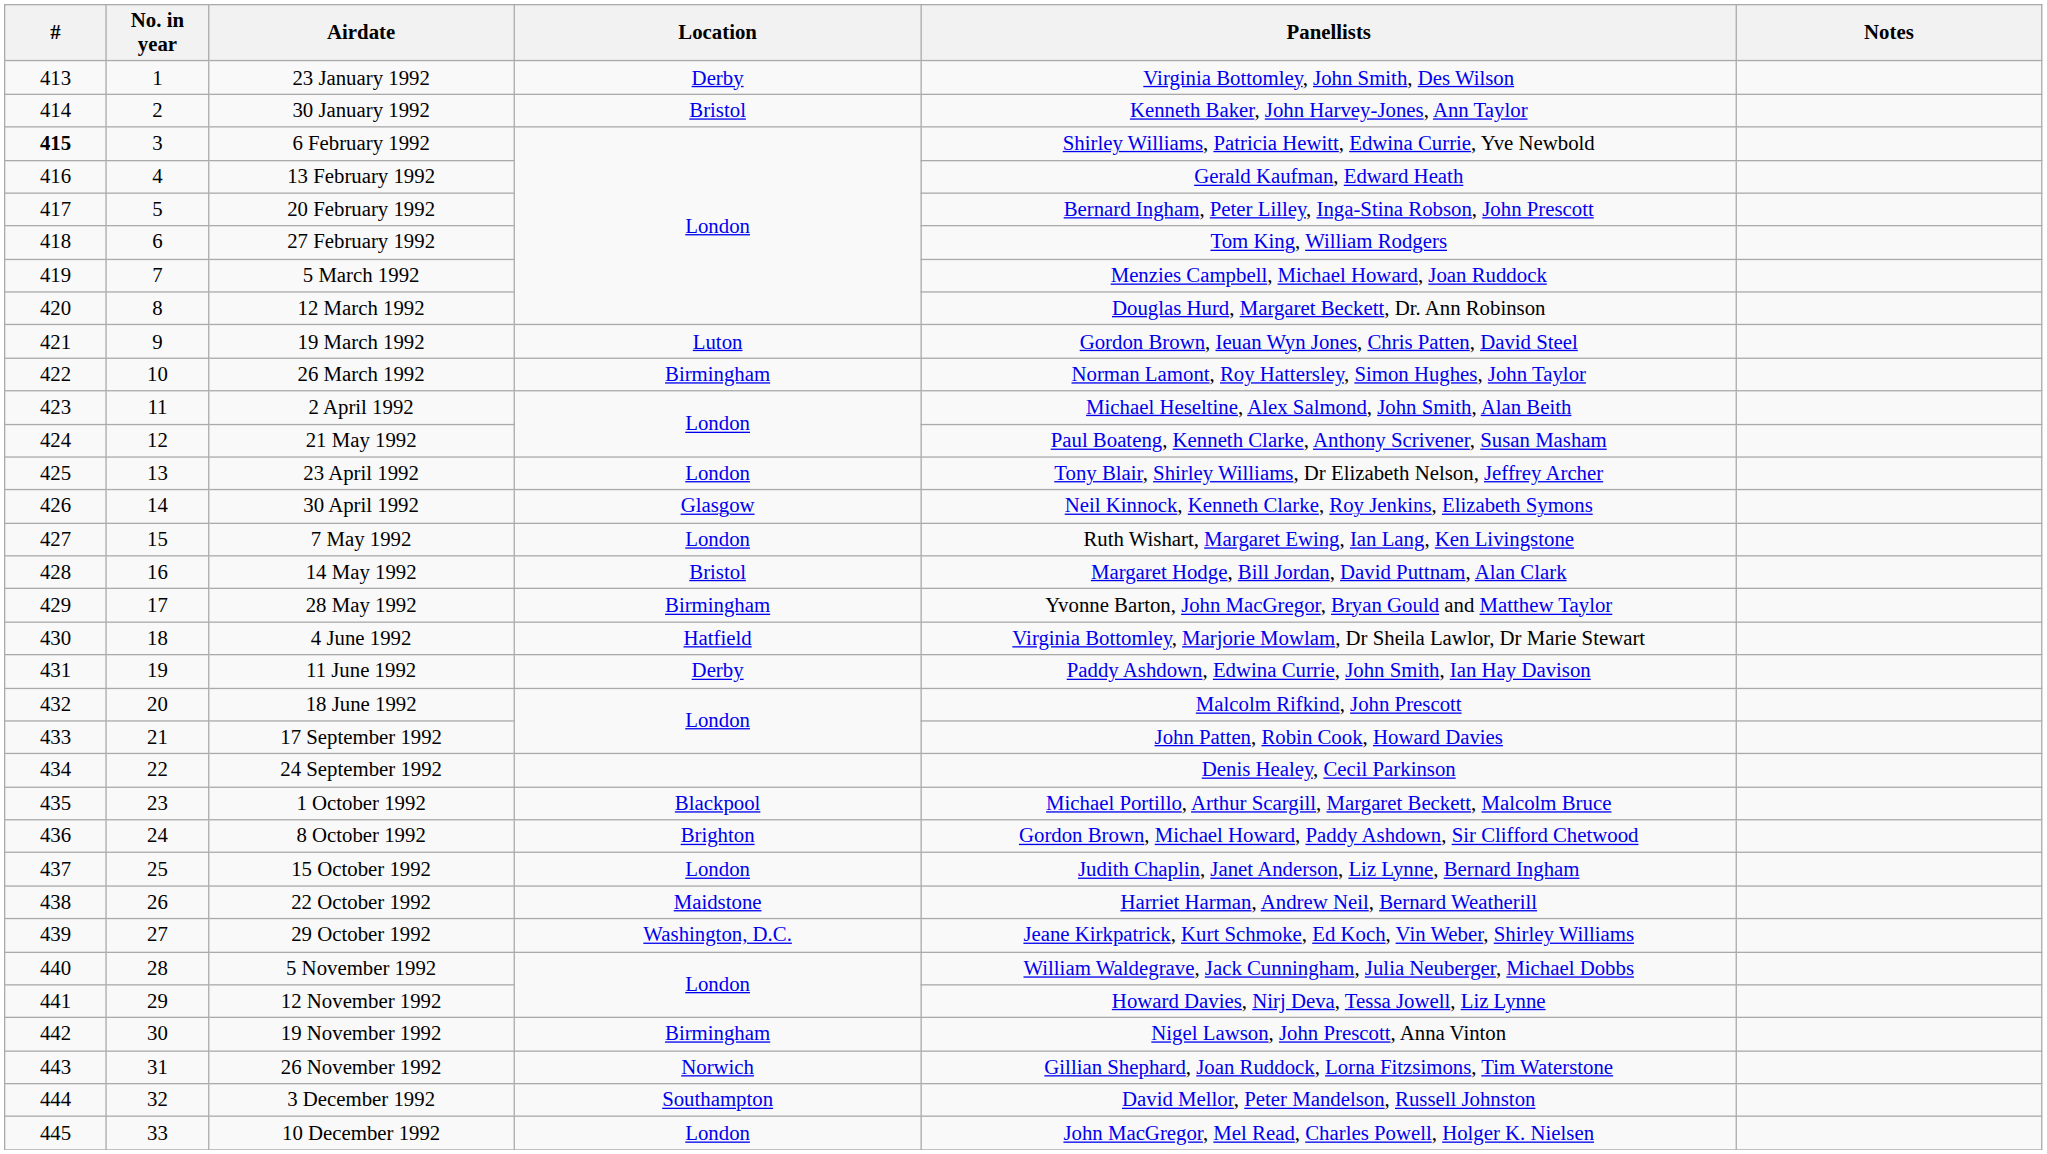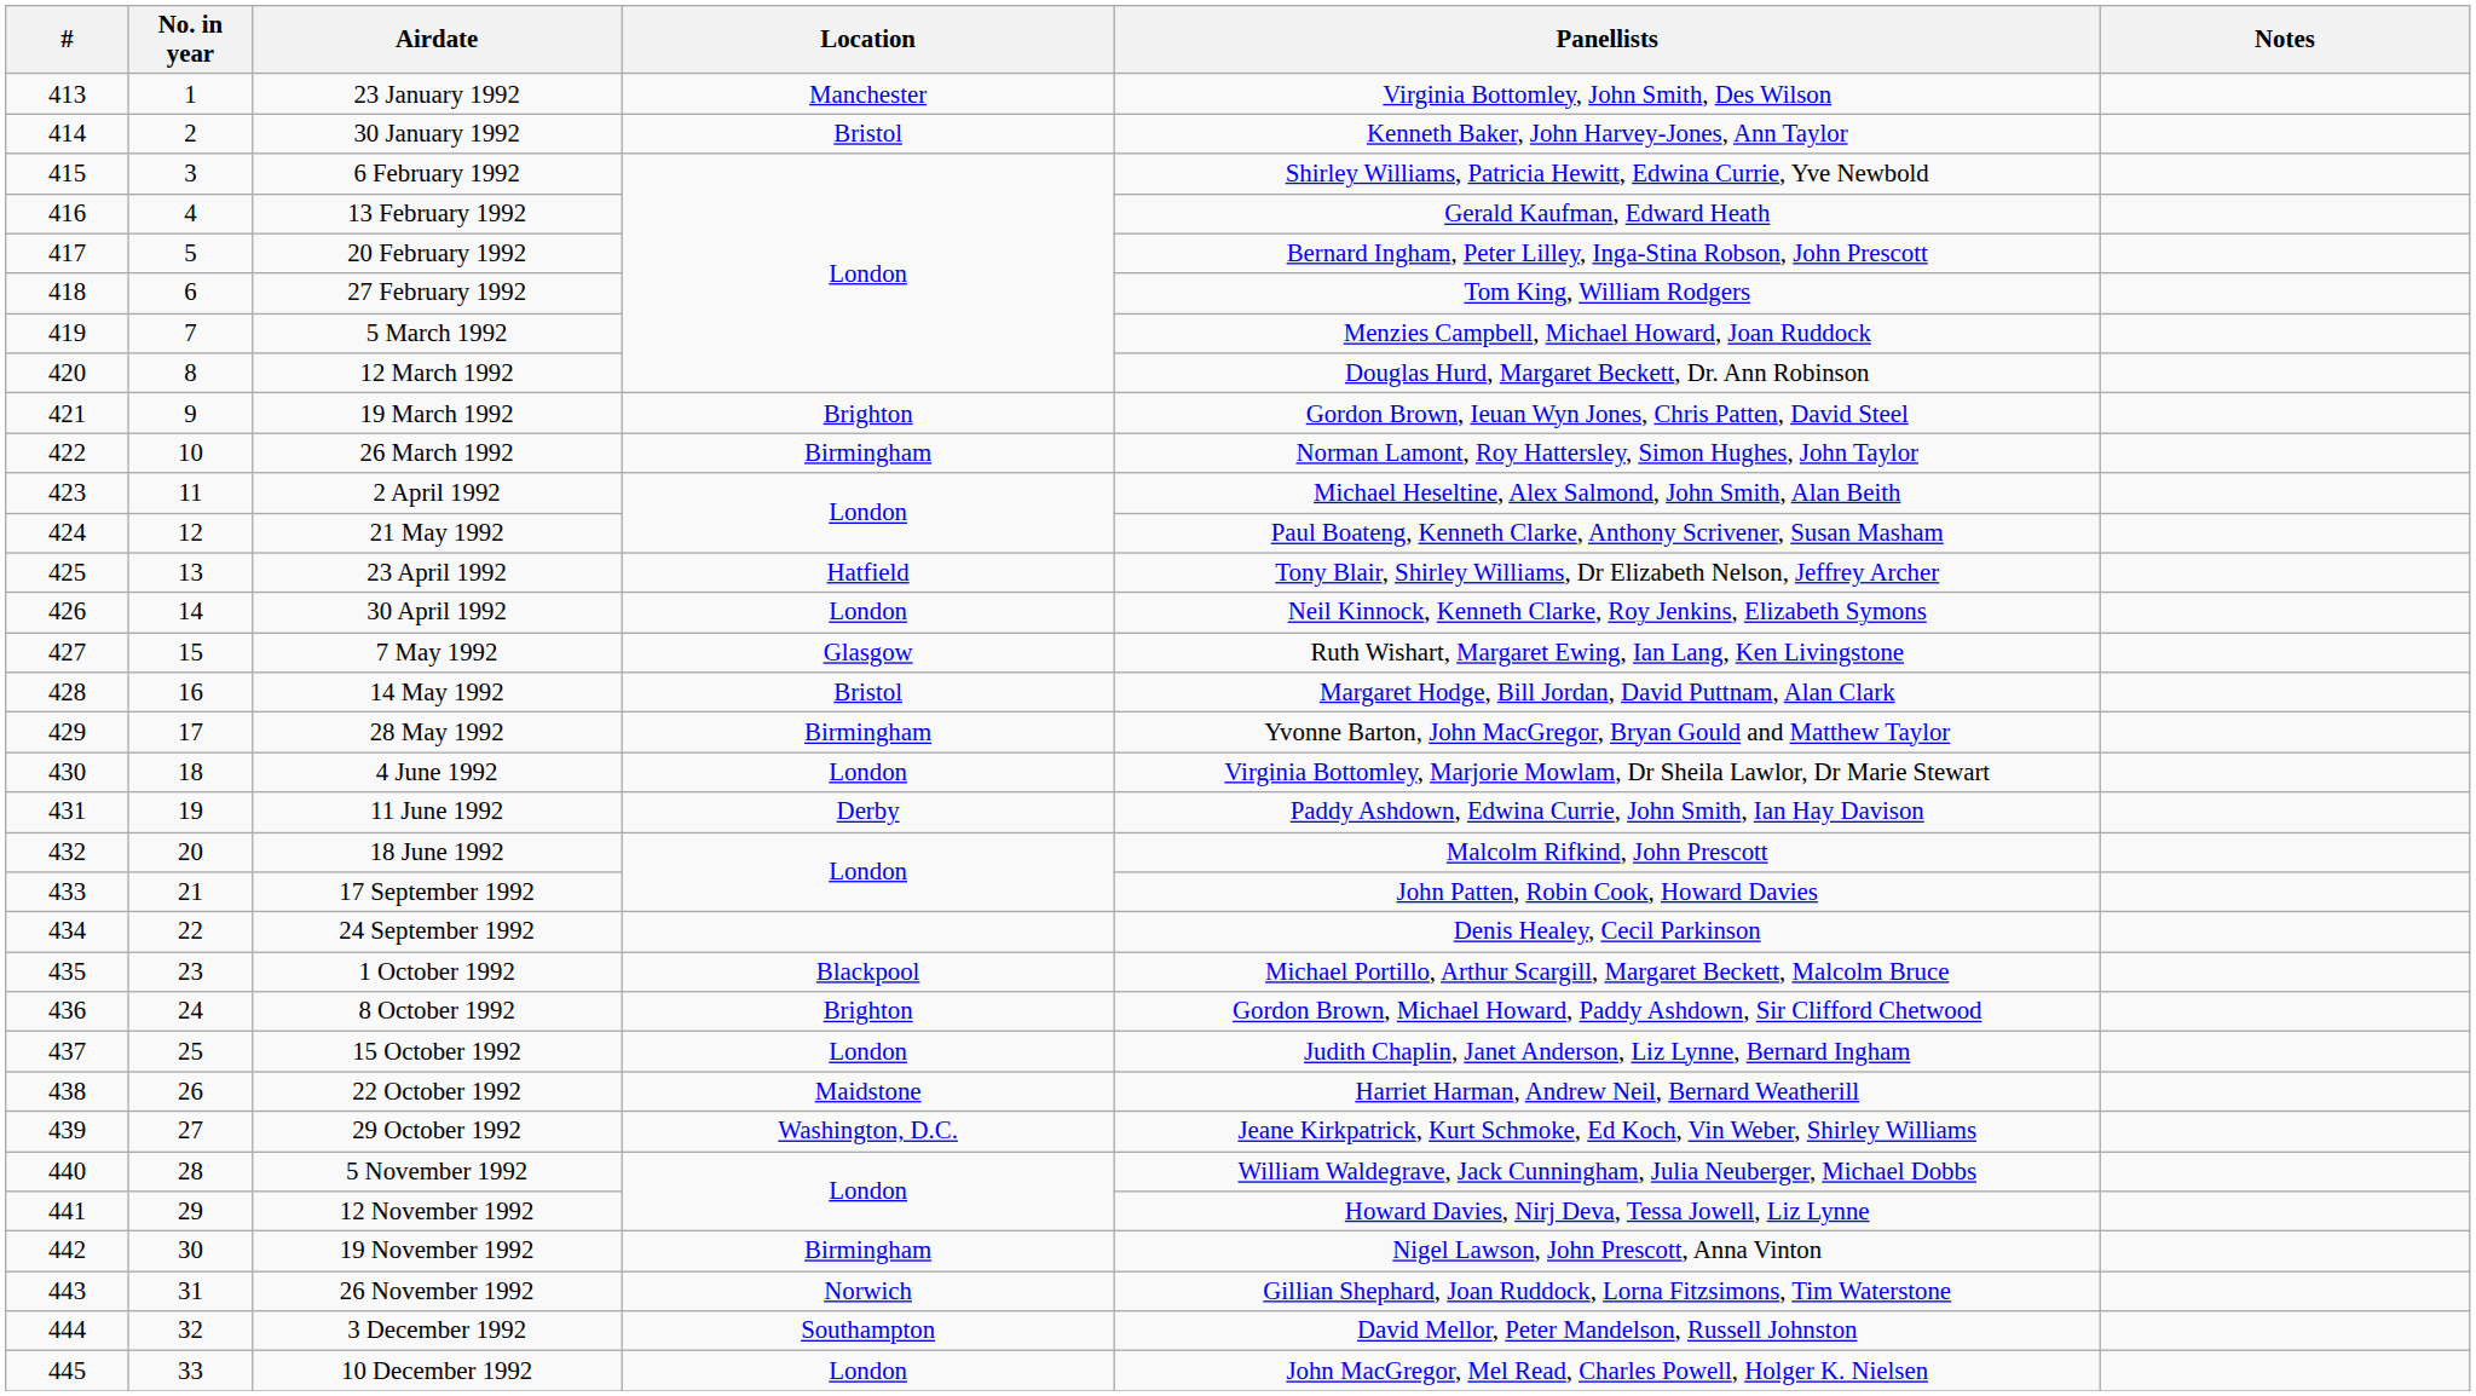23 January 1992 | Location: Derby -> Manchester
6 February 1992 | #: bold -> normal
19 March 1992 | Location: Luton -> Brighton
23 April 1992 | Location: London -> Hatfield
30 April 1992 | Location: Glasgow -> London
7 May 1992 | Location: London -> Glasgow
4 June 1992 | Location: Hatfield -> London
